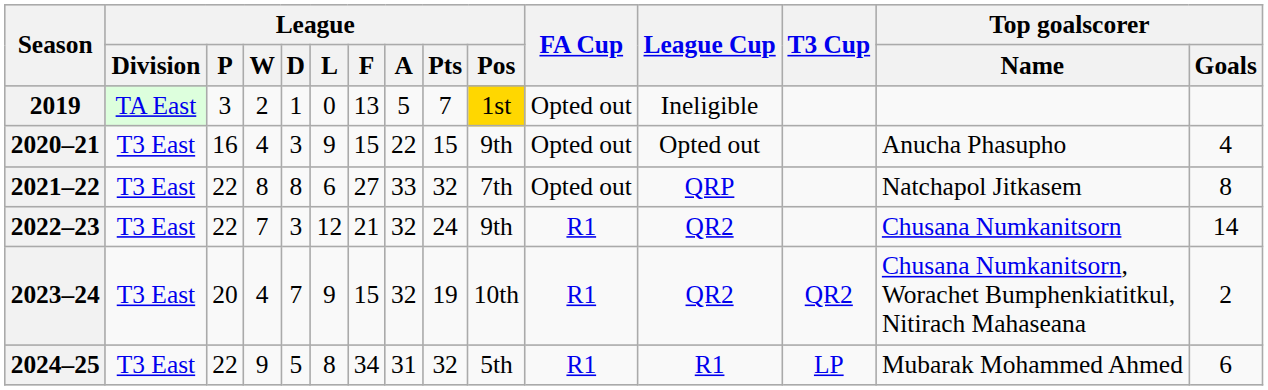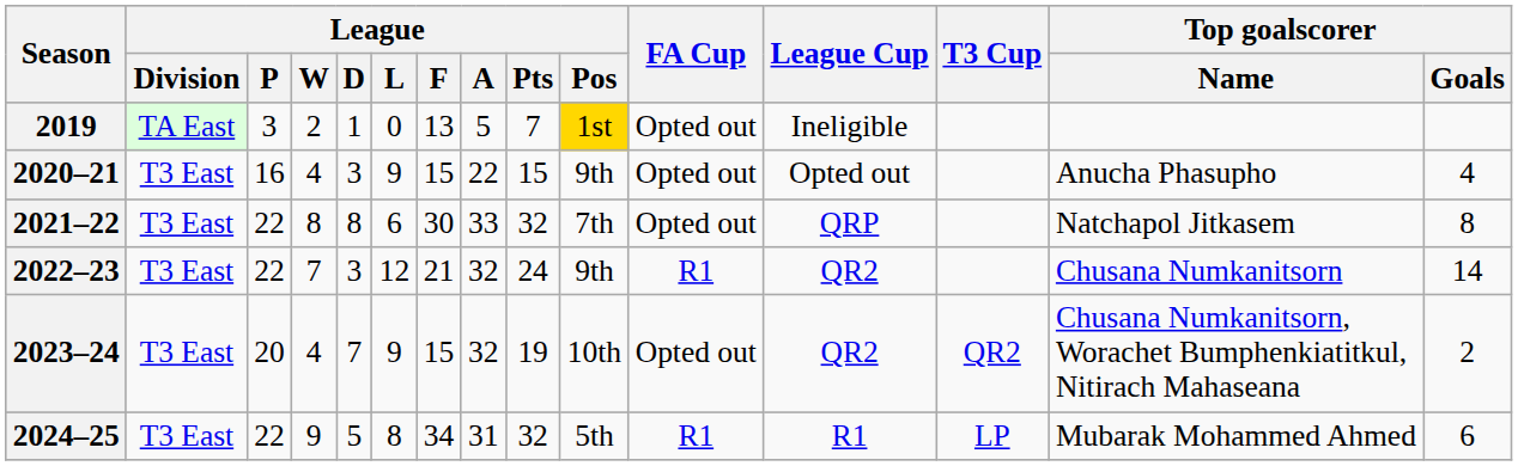2021–22 | League / F: 27 -> 30
2023–24 | FA Cup: R1 -> Opted out
